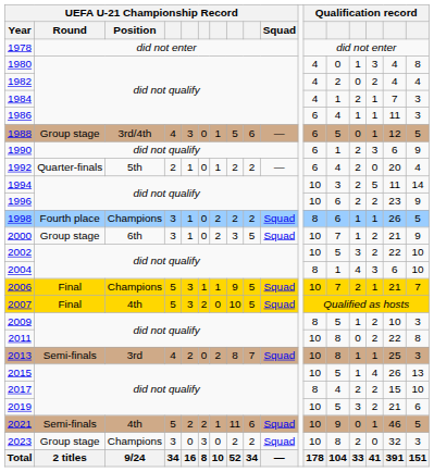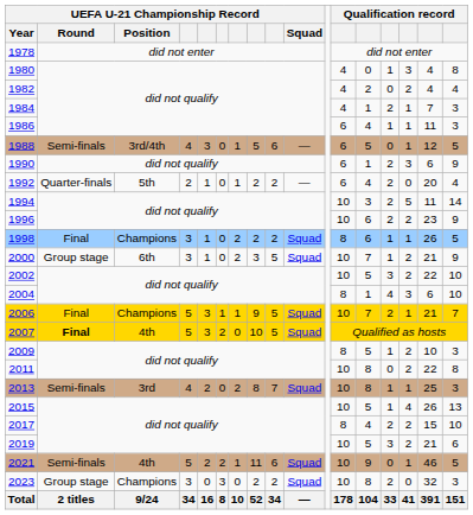1988 | UEFA U-21 Championship Record / Round: Group stage -> Semi-finals
1998 | UEFA U-21 Championship Record / Round: Fourth place -> Final
2007 | UEFA U-21 Championship Record / Round: normal -> bold
